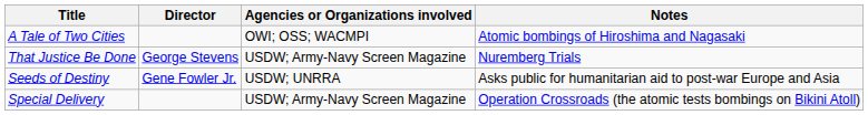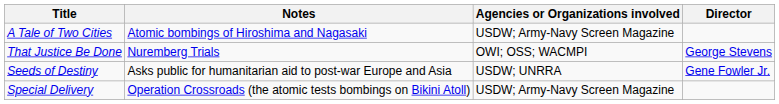columns swapped: Director <-> Notes
A Tale of Two Cities | Agencies or Organizations involved: OWI; OSS; WACMPI -> USDW; Army-Navy Screen Magazine
That Justice Be Done | Agencies or Organizations involved: USDW; Army-Navy Screen Magazine -> OWI; OSS; WACMPI
